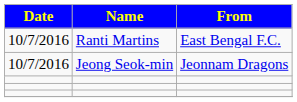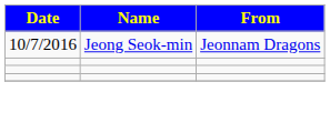- row: 10/7/2016 | Ranti Martins | East Bengal F.C.
